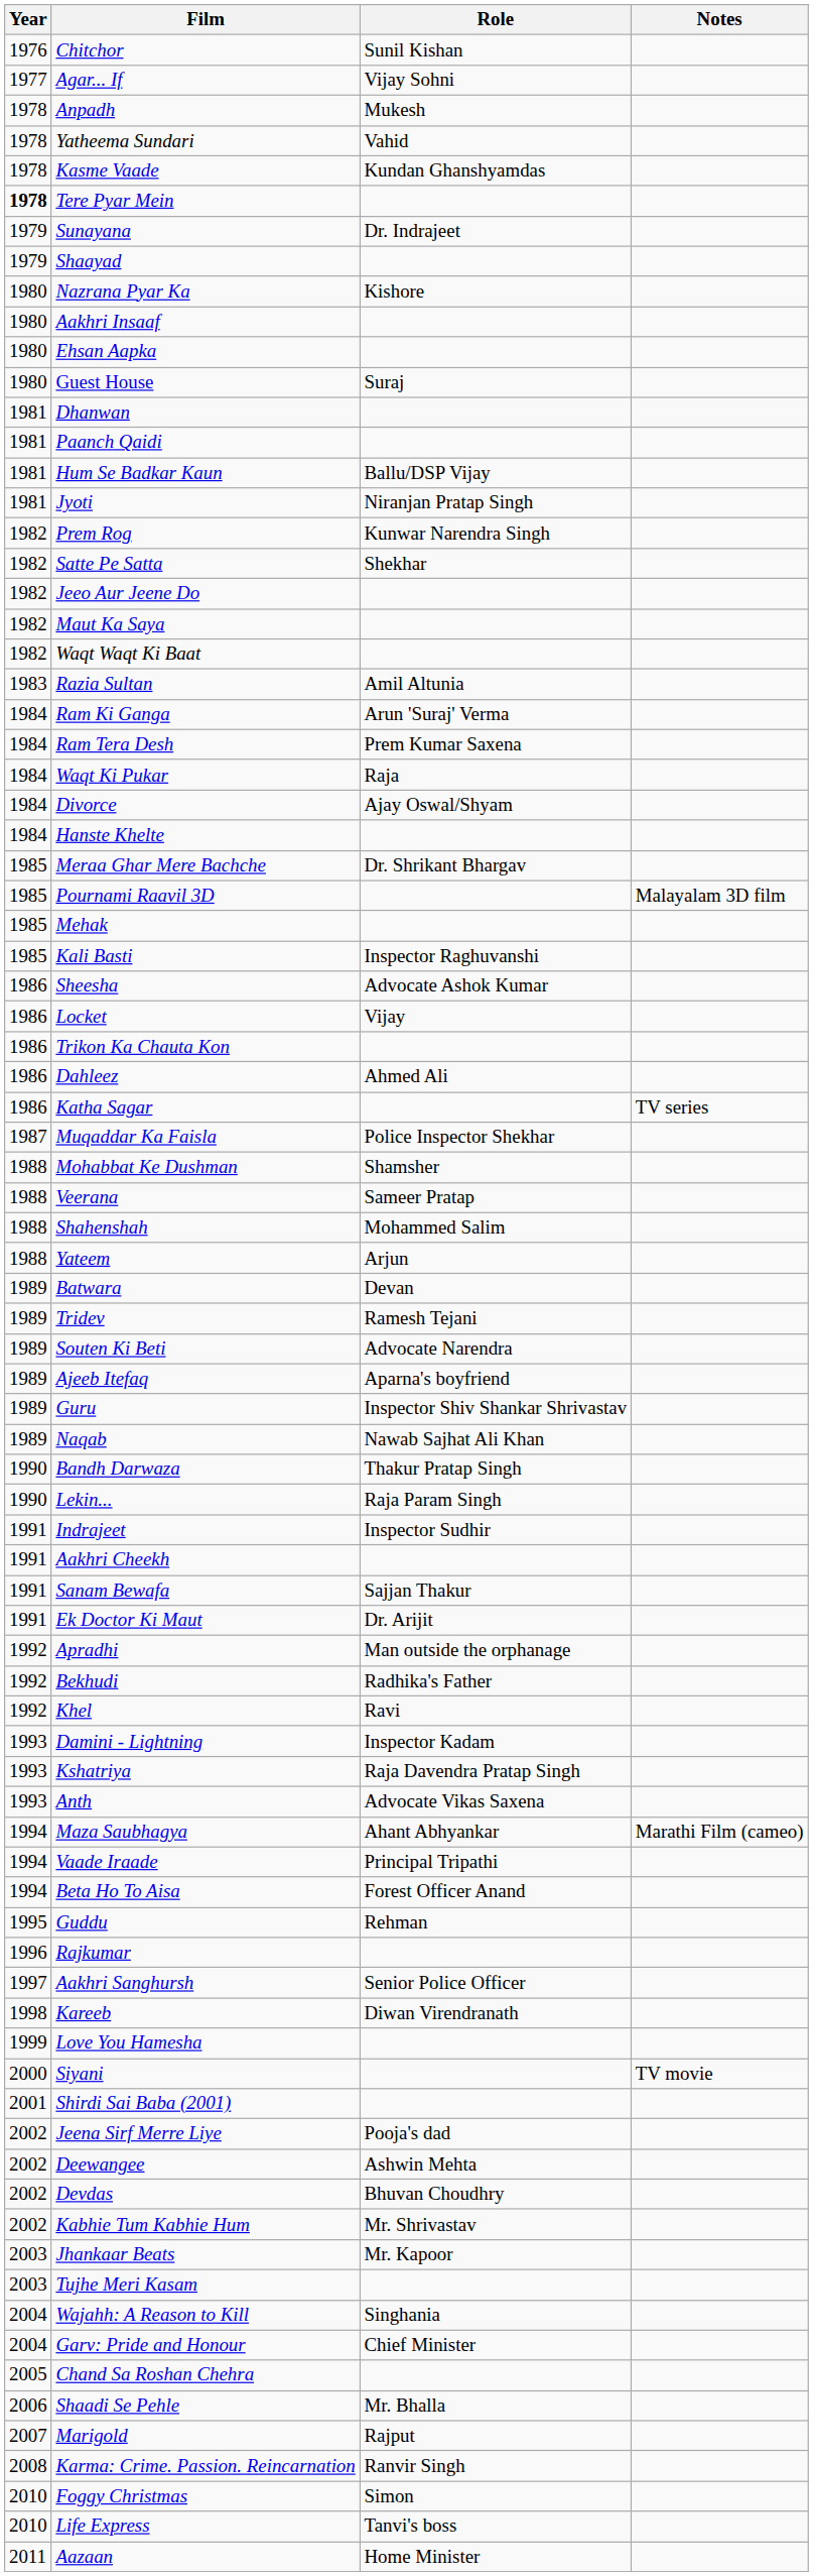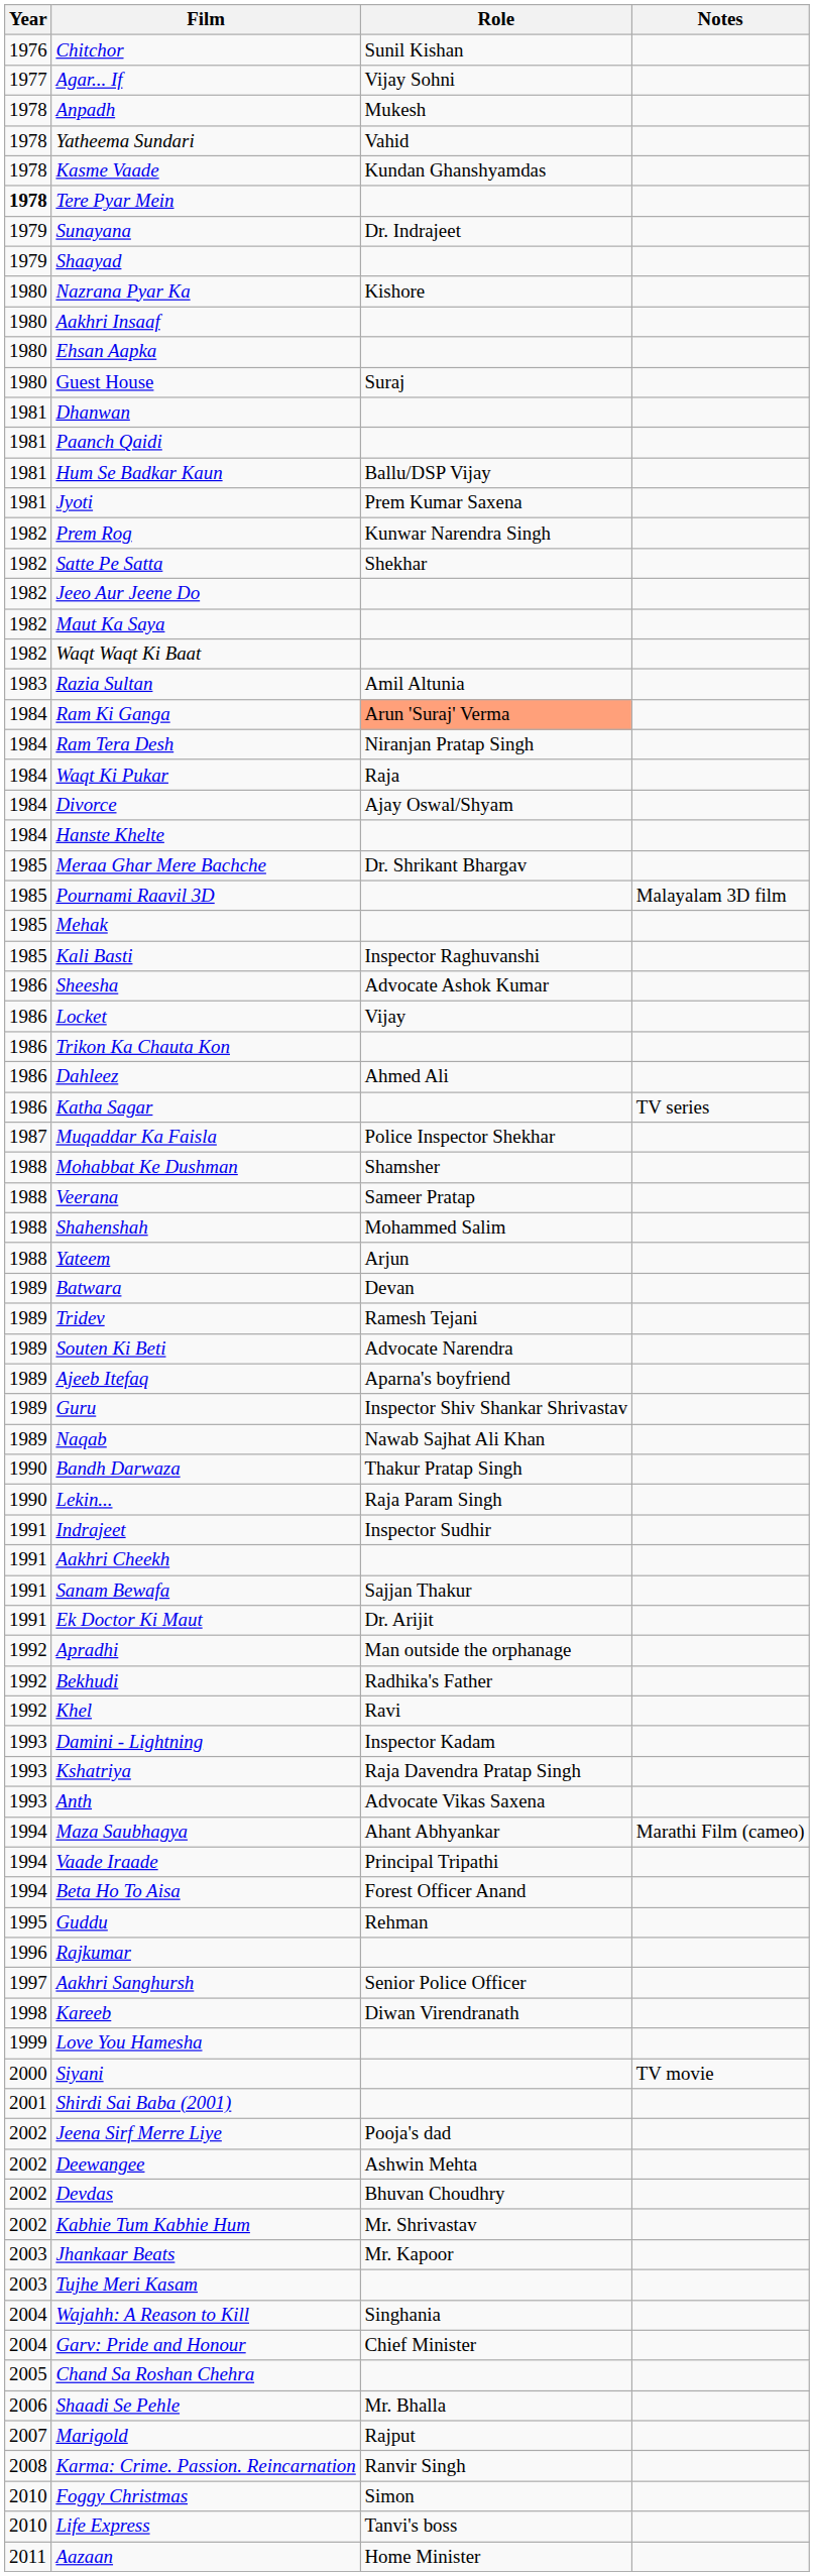Jyoti | Role: Niranjan Pratap Singh -> Prem Kumar Saxena
Ram Ki Ganga | Role: no background -> lightsalmon background
Ram Tera Desh | Role: Prem Kumar Saxena -> Niranjan Pratap Singh
